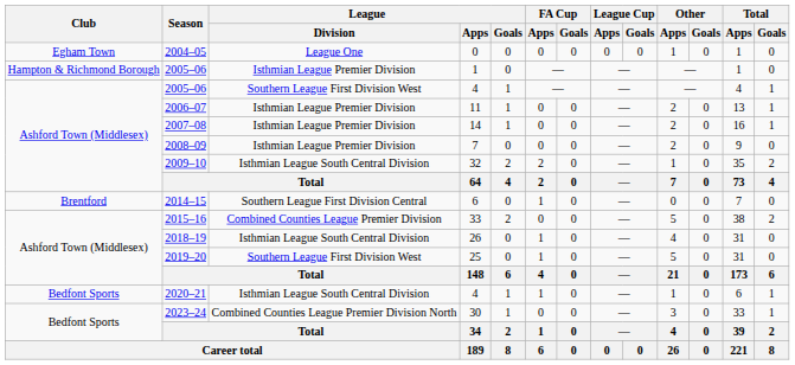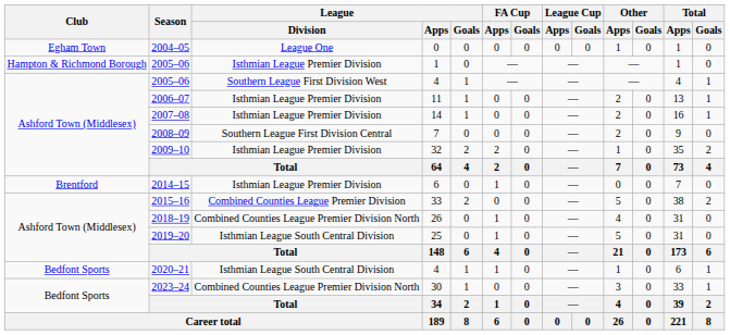2008–09 | League / Division: Isthmian League Premier Division -> Southern League First Division Central
2009–10 | League / Division: Isthmian League South Central Division -> Isthmian League Premier Division
2014–15 | League / Division: Southern League First Division Central -> Isthmian League Premier Division
2018–19 | League / Division: Isthmian League South Central Division -> Combined Counties League Premier Division North
2019–20 | League / Division: Southern League First Division West -> Isthmian League South Central Division
